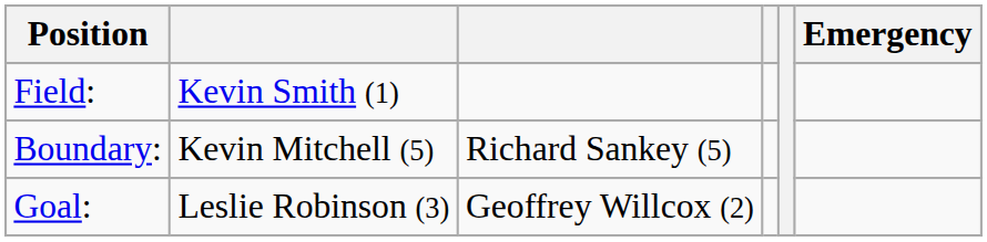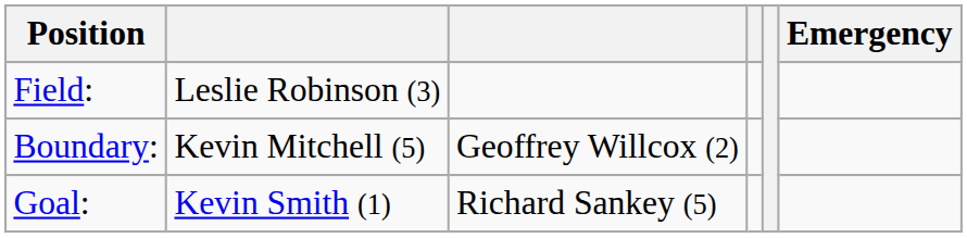Field: | column 2: Kevin Smith (1) -> Leslie Robinson (3)
Boundary: | column 3: Richard Sankey (5) -> Geoffrey Willcox (2)
Goal: | column 2: Leslie Robinson (3) -> Kevin Smith (1)
Goal: | column 3: Geoffrey Willcox (2) -> Richard Sankey (5)
